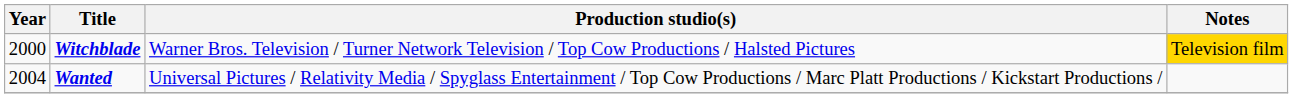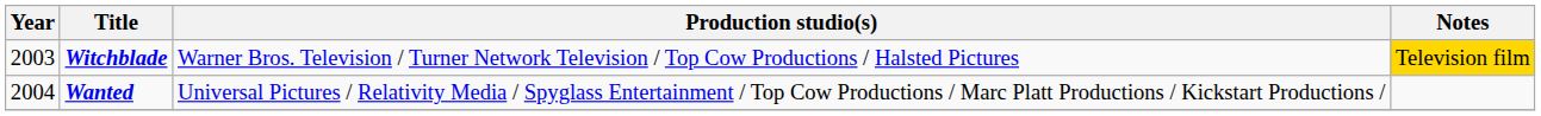Witchblade | Year: 2000 -> 2003
